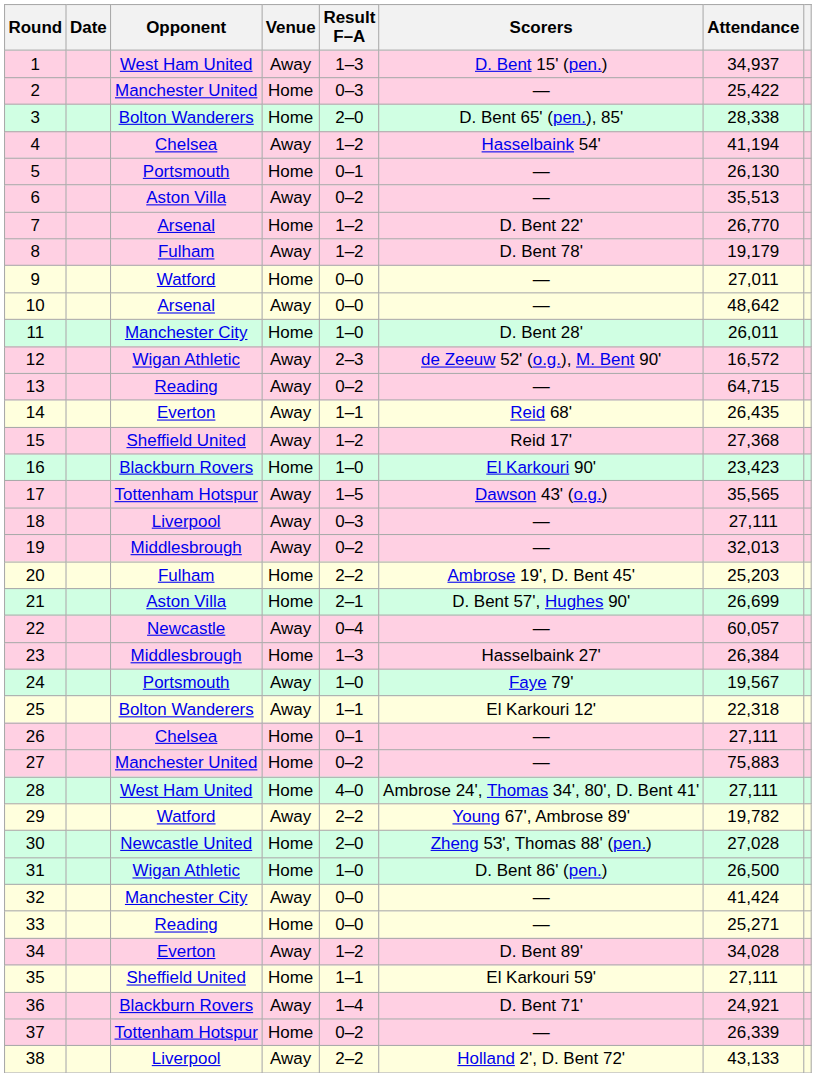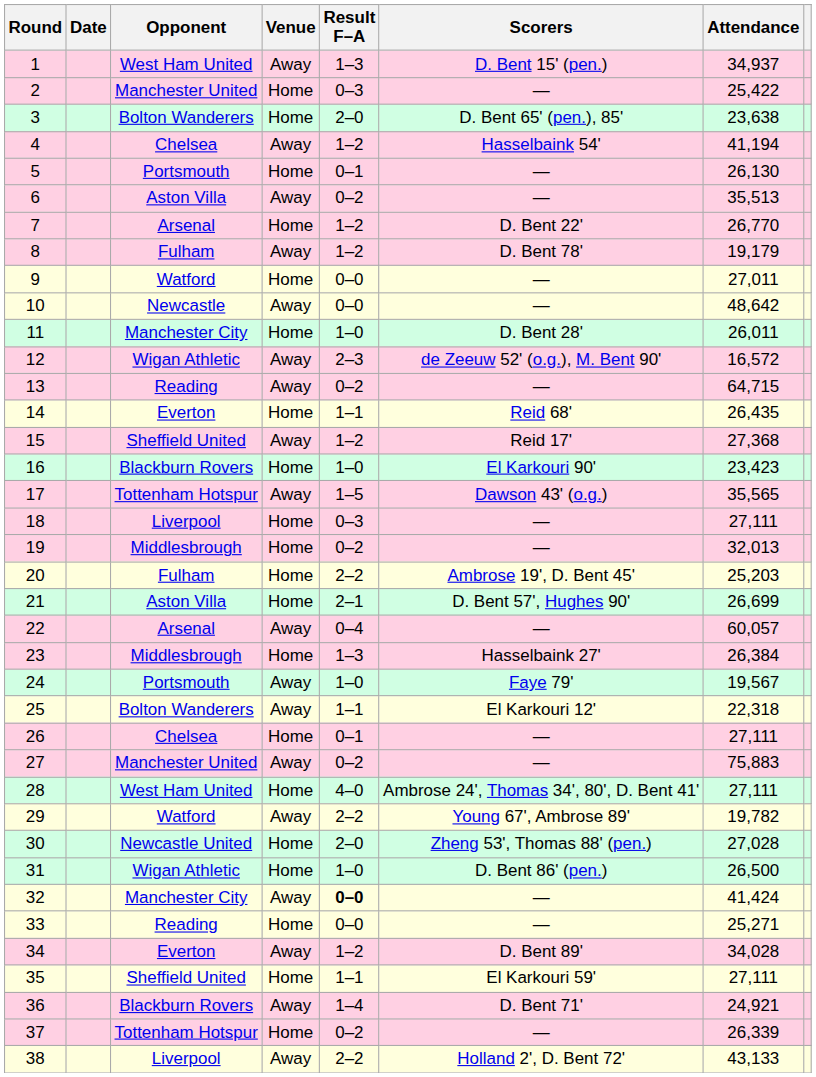3 | Attendance: 28,338 -> 23,638
10 | Opponent: Arsenal -> Newcastle
14 | Venue: Away -> Home
18 | Venue: Away -> Home
19 | Venue: Away -> Home
22 | Opponent: Newcastle -> Arsenal
27 | Venue: Home -> Away
32 | Result F–A: normal -> bold
